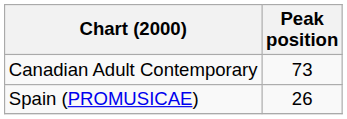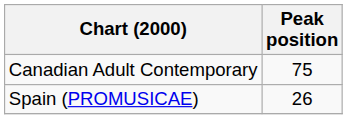Canadian Adult Contemporary | Peak position: 73 -> 75
